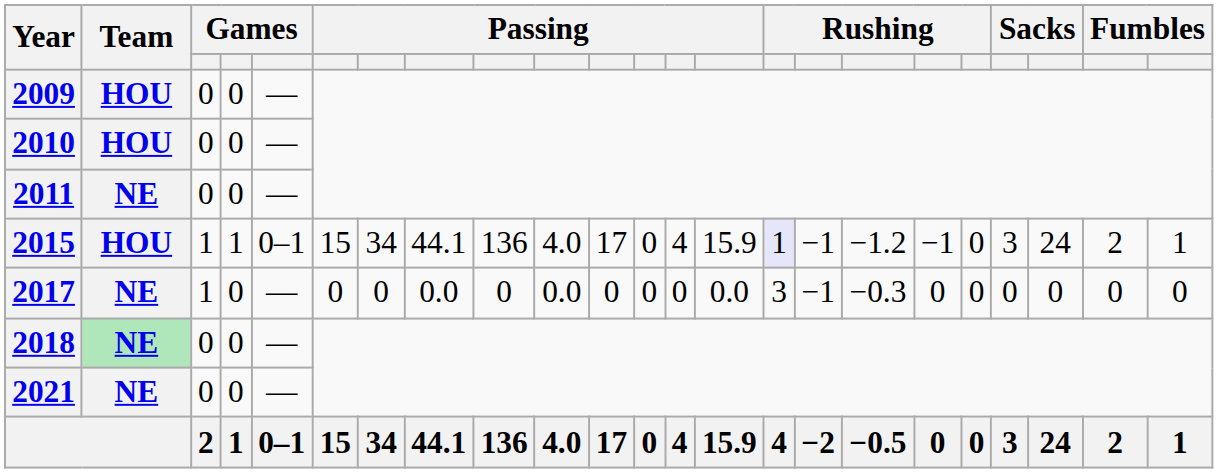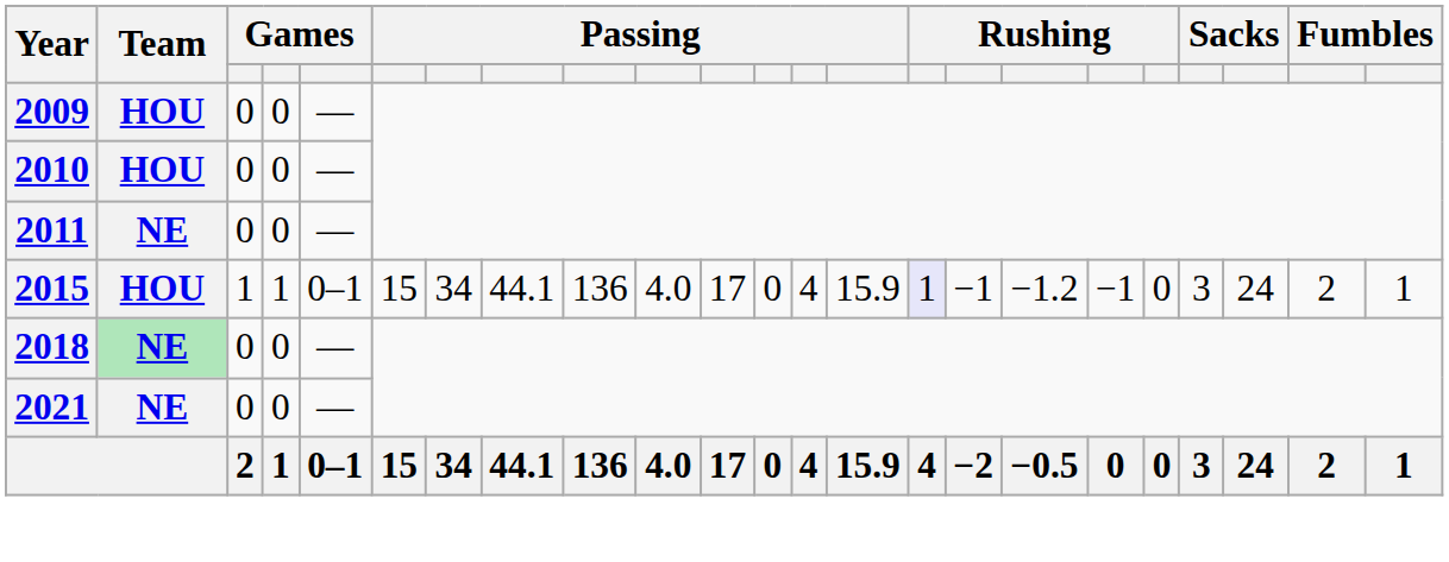- row: 2017 | NE | 1 | 0 | — | 0 | 0 | 0.0 | 0 | 0.0 | 0 | 0 | 0 | 0.0 | 3 | −1 | −0.3 | 0 | 0 | 0 | 0 | 0 | 0
